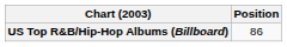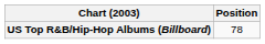US Top R&B/Hip-Hop Albums (Billboard) | Position: 86 -> 78
